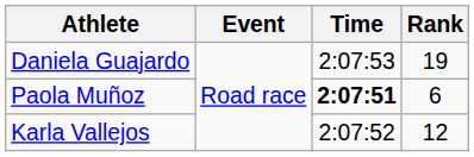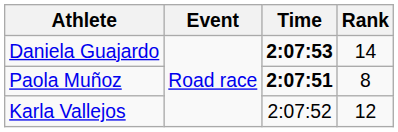Daniela Guajardo | Time: normal -> bold
Daniela Guajardo | Rank: 19 -> 14
Paola Muñoz | Rank: 6 -> 8
